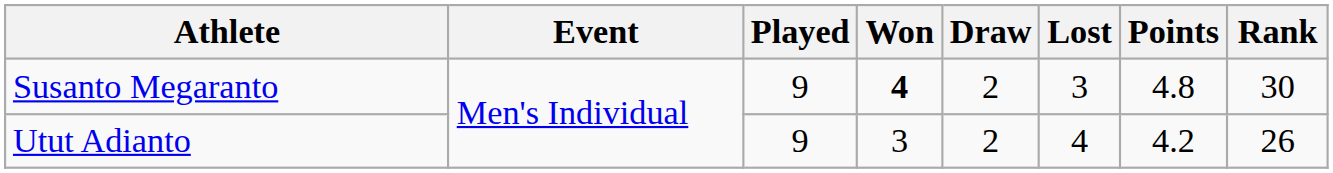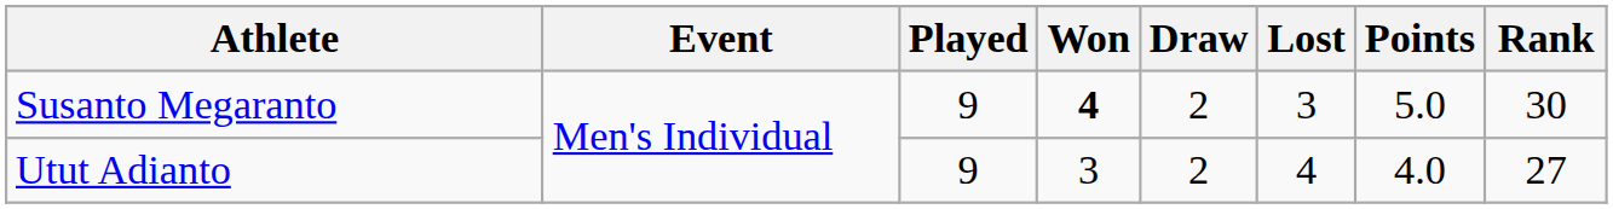Susanto Megaranto | Points: 4.8 -> 5.0
Utut Adianto | Points: 4.2 -> 4.0
Utut Adianto | Rank: 26 -> 27
